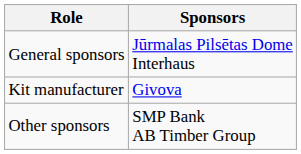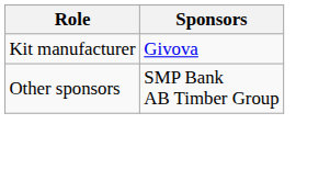- row: General sponsors | Jūrmalas Pilsētas Dome Interhaus
